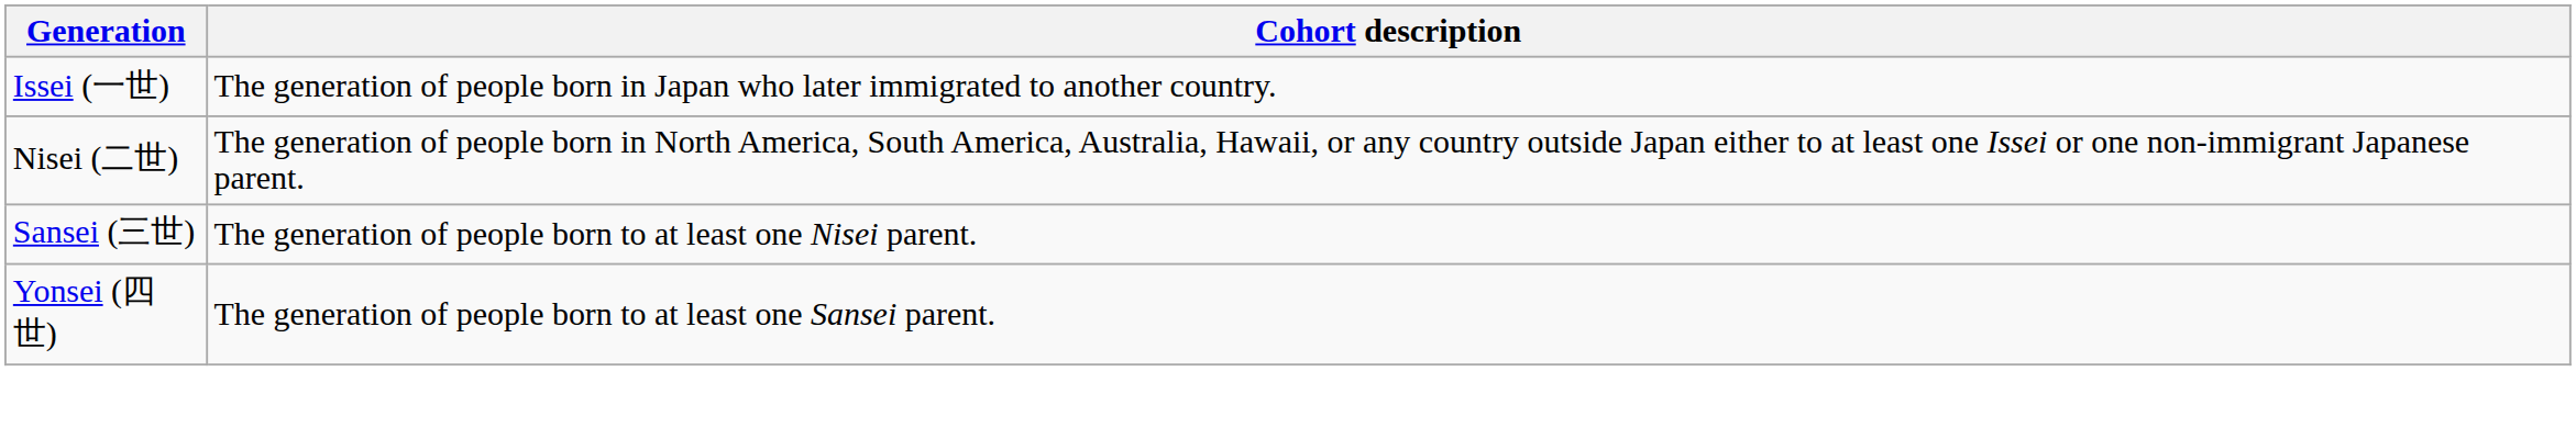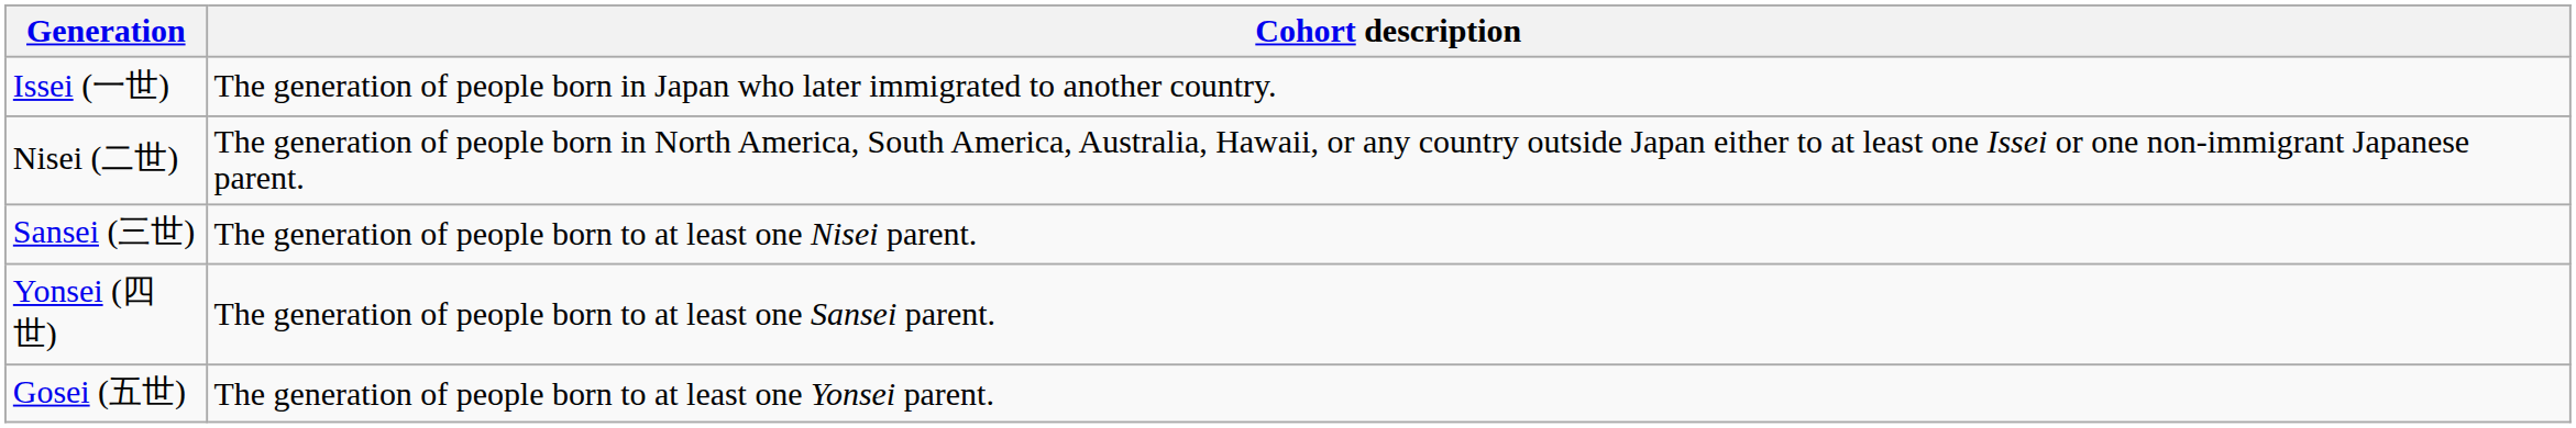+ row: Gosei (五世) | The generation of people born to at least one Yonsei parent.
